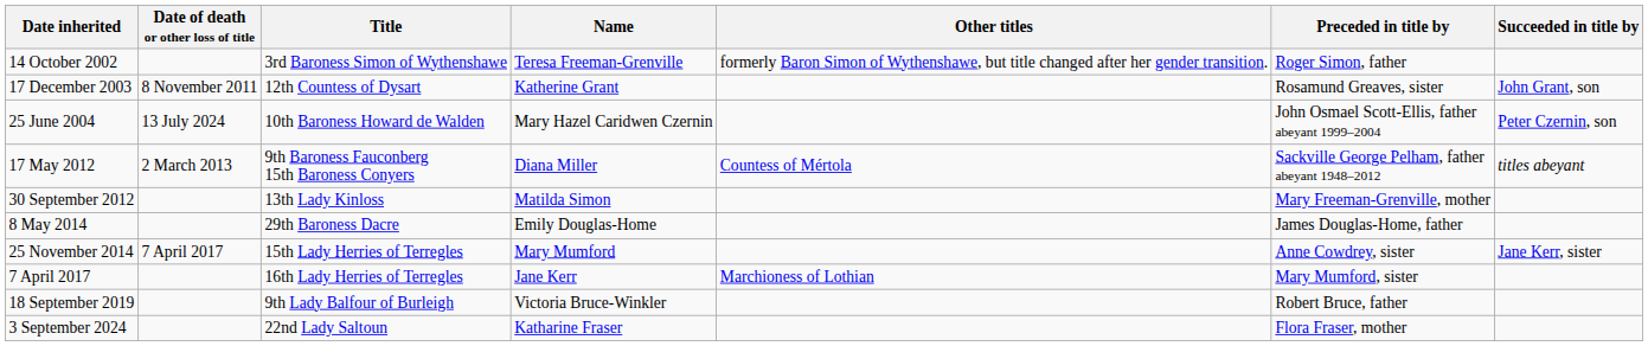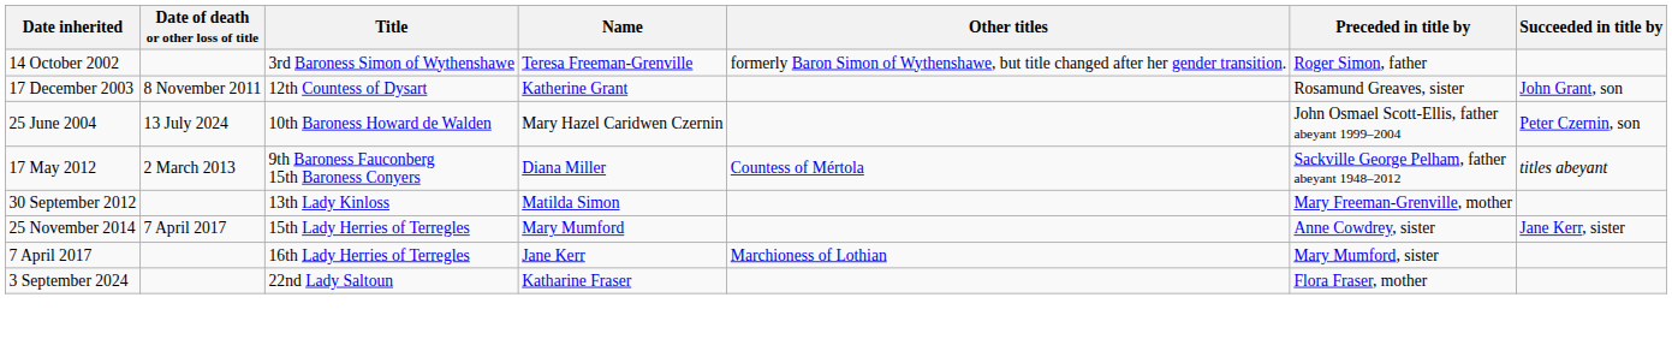- row: 8 May 2014 | 29th Baroness Dacre | Emily Douglas-Home | James Douglas-Home, father
- row: 18 September 2019 | 9th Lady Balfour of Burleigh | Victoria Bruce-Winkler | Robert Bruce, father
